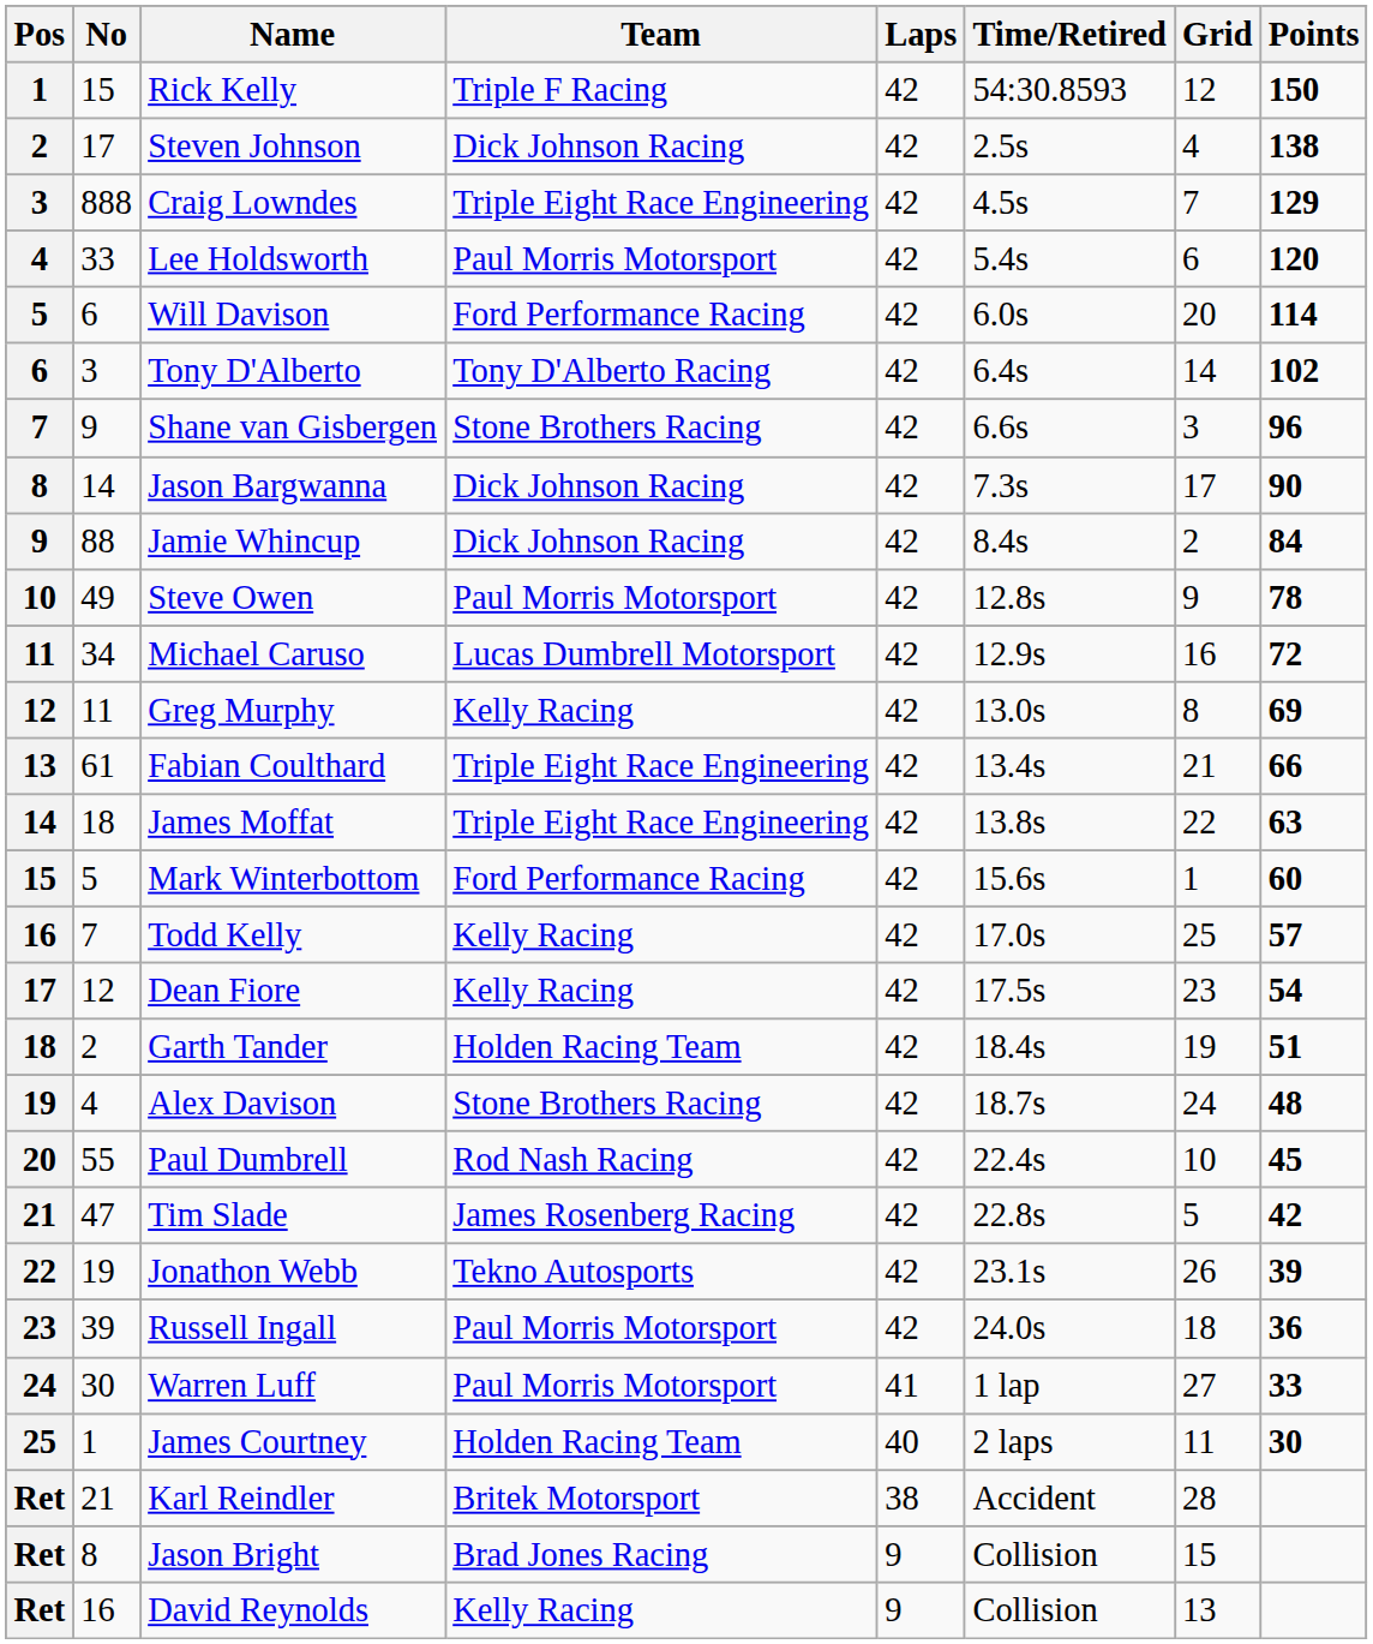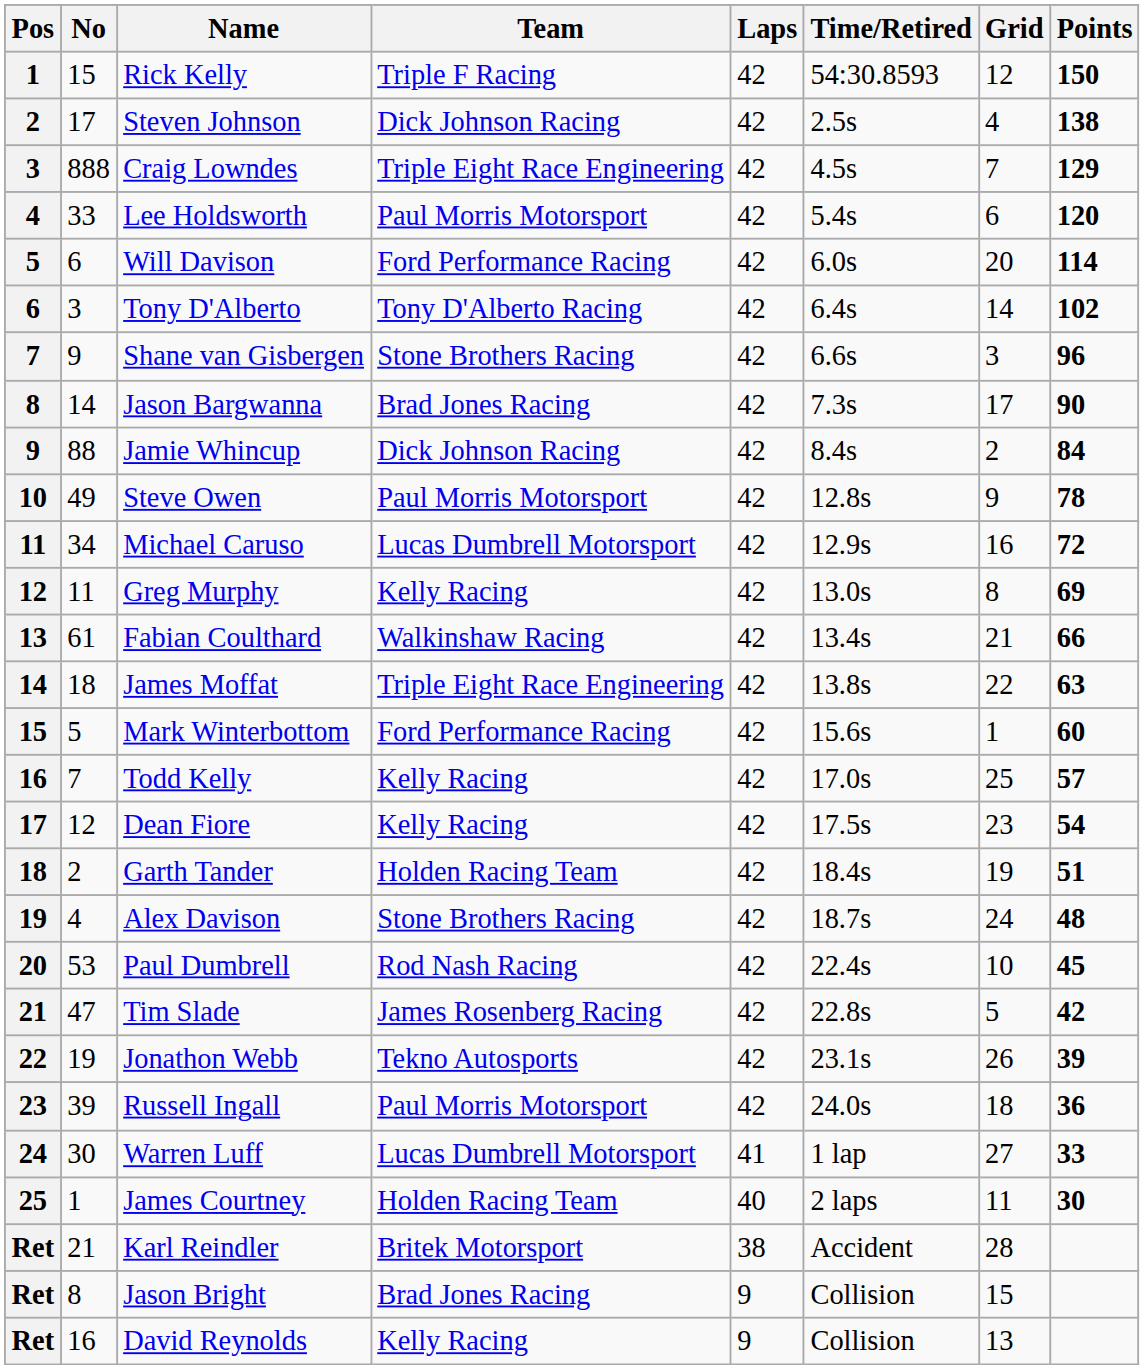Jason Bargwanna | Team: Dick Johnson Racing -> Brad Jones Racing
Fabian Coulthard | Team: Triple Eight Race Engineering -> Walkinshaw Racing
Paul Dumbrell | No: 55 -> 53
Warren Luff | Team: Paul Morris Motorsport -> Lucas Dumbrell Motorsport
